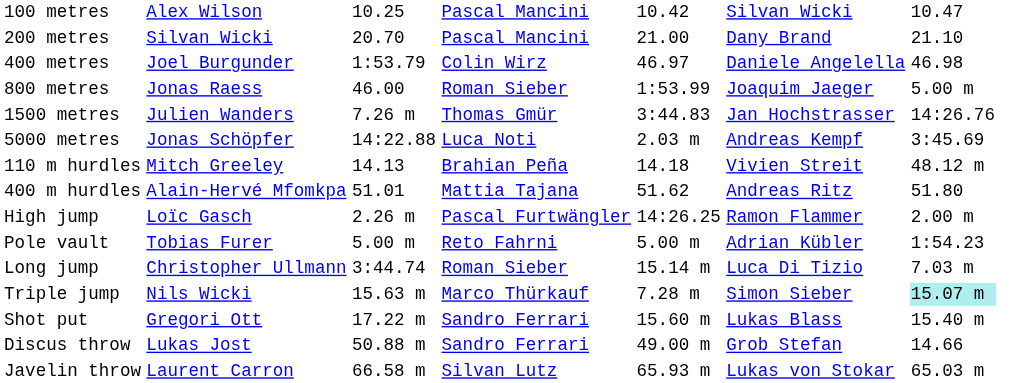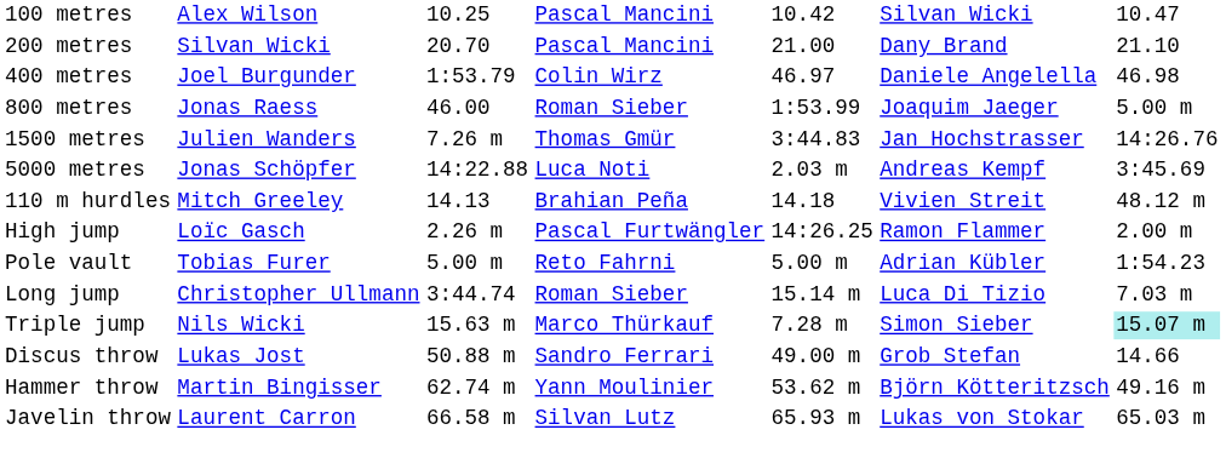- row: 400 m hurdles | Alain-Hervé Mfomkpa | 51.01 | Mattia Tajana | 51.62 | Andreas Ritz | 51.80
- row: Shot put | Gregori Ott | 17.22 m | Sandro Ferrari | 15.60 m | Lukas Blass | 15.40 m
+ row: Hammer throw | Martin Bingisser | 62.74 m | Yann Moulinier | 53.62 m | Björn Kötteritzsch | 49.16 m
